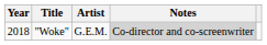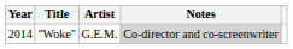"Woke" | Year: 2018 -> 2014
